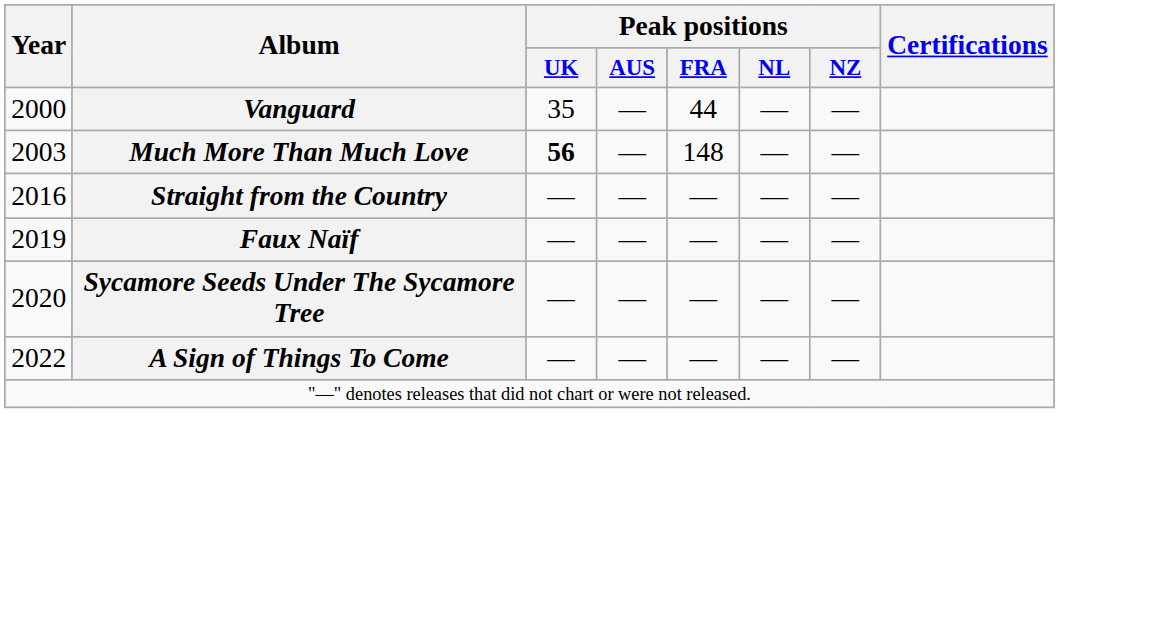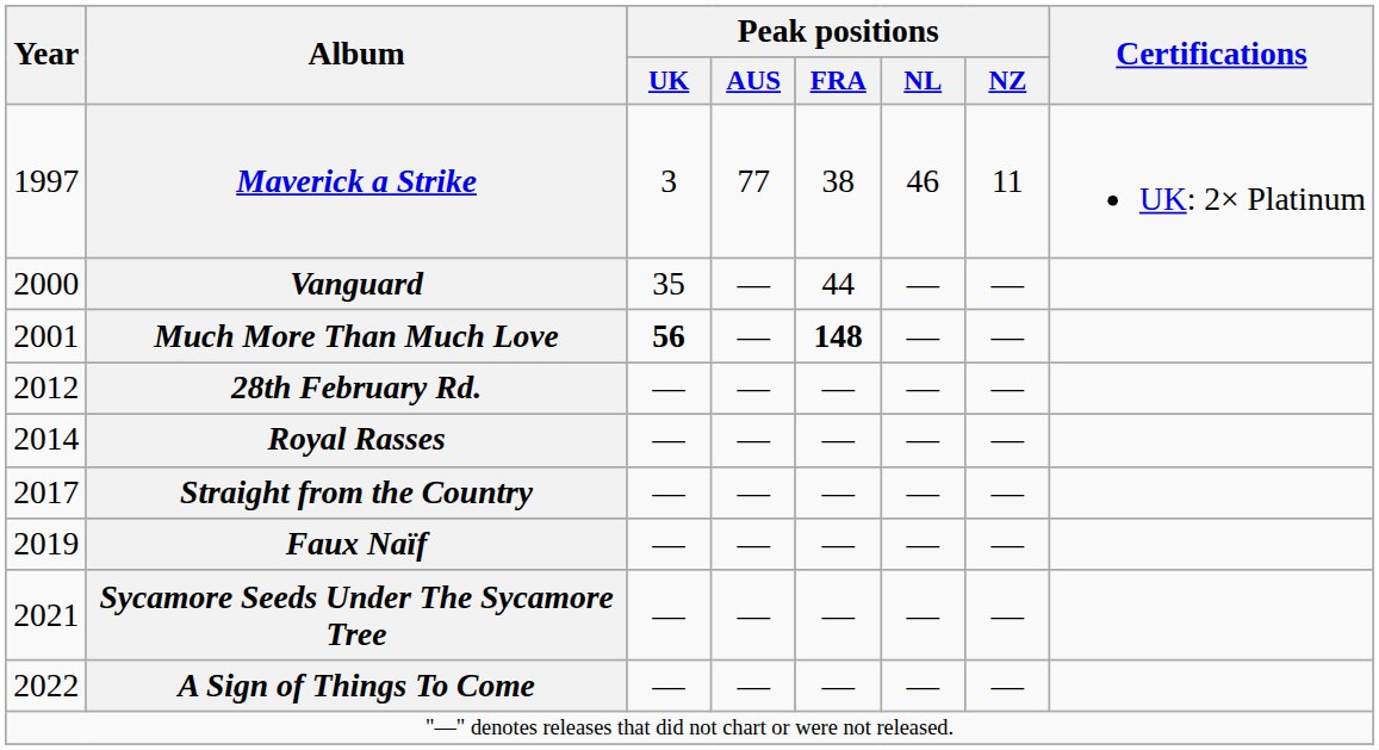+ row: 1997 | Maverick a Strike | 3 | 77 | 38 | 46 | 11 | UK: 2× Platinum
Much More Than Much Love | Year: 2003 -> 2001
Much More Than Much Love | Peak positions / FRA: normal -> bold
+ row: 2012 | 28th February Rd. | — | — | — | — | —
+ row: 2014 | Royal Rasses | — | — | — | — | —
Straight from the Country | Year: 2016 -> 2017
Sycamore Seeds Under The Sycamore Tree | Year: 2020 -> 2021
